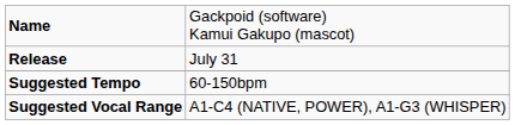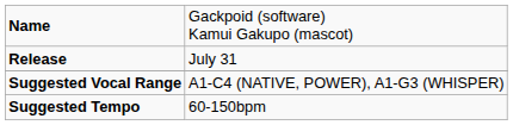rows swapped: Suggested Tempo <-> Suggested Vocal Range
